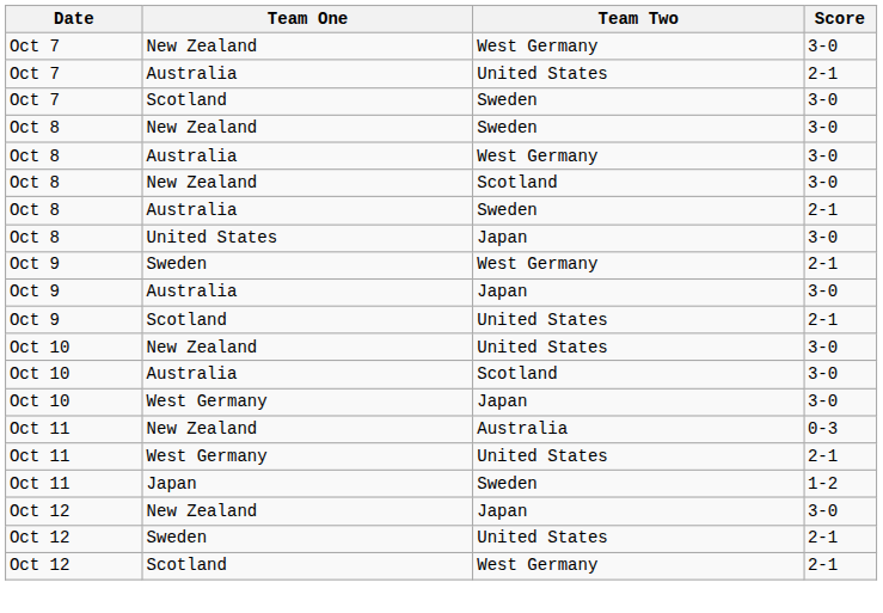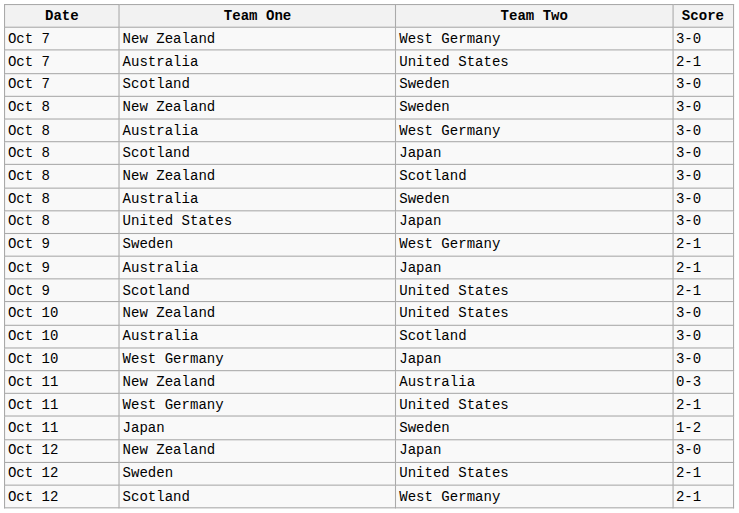+ row: Oct 8 | Scotland | Japan | 3-0
Australia / Sweden | Score: 2-1 -> 3-0
Australia / Japan | Score: 3-0 -> 2-1
